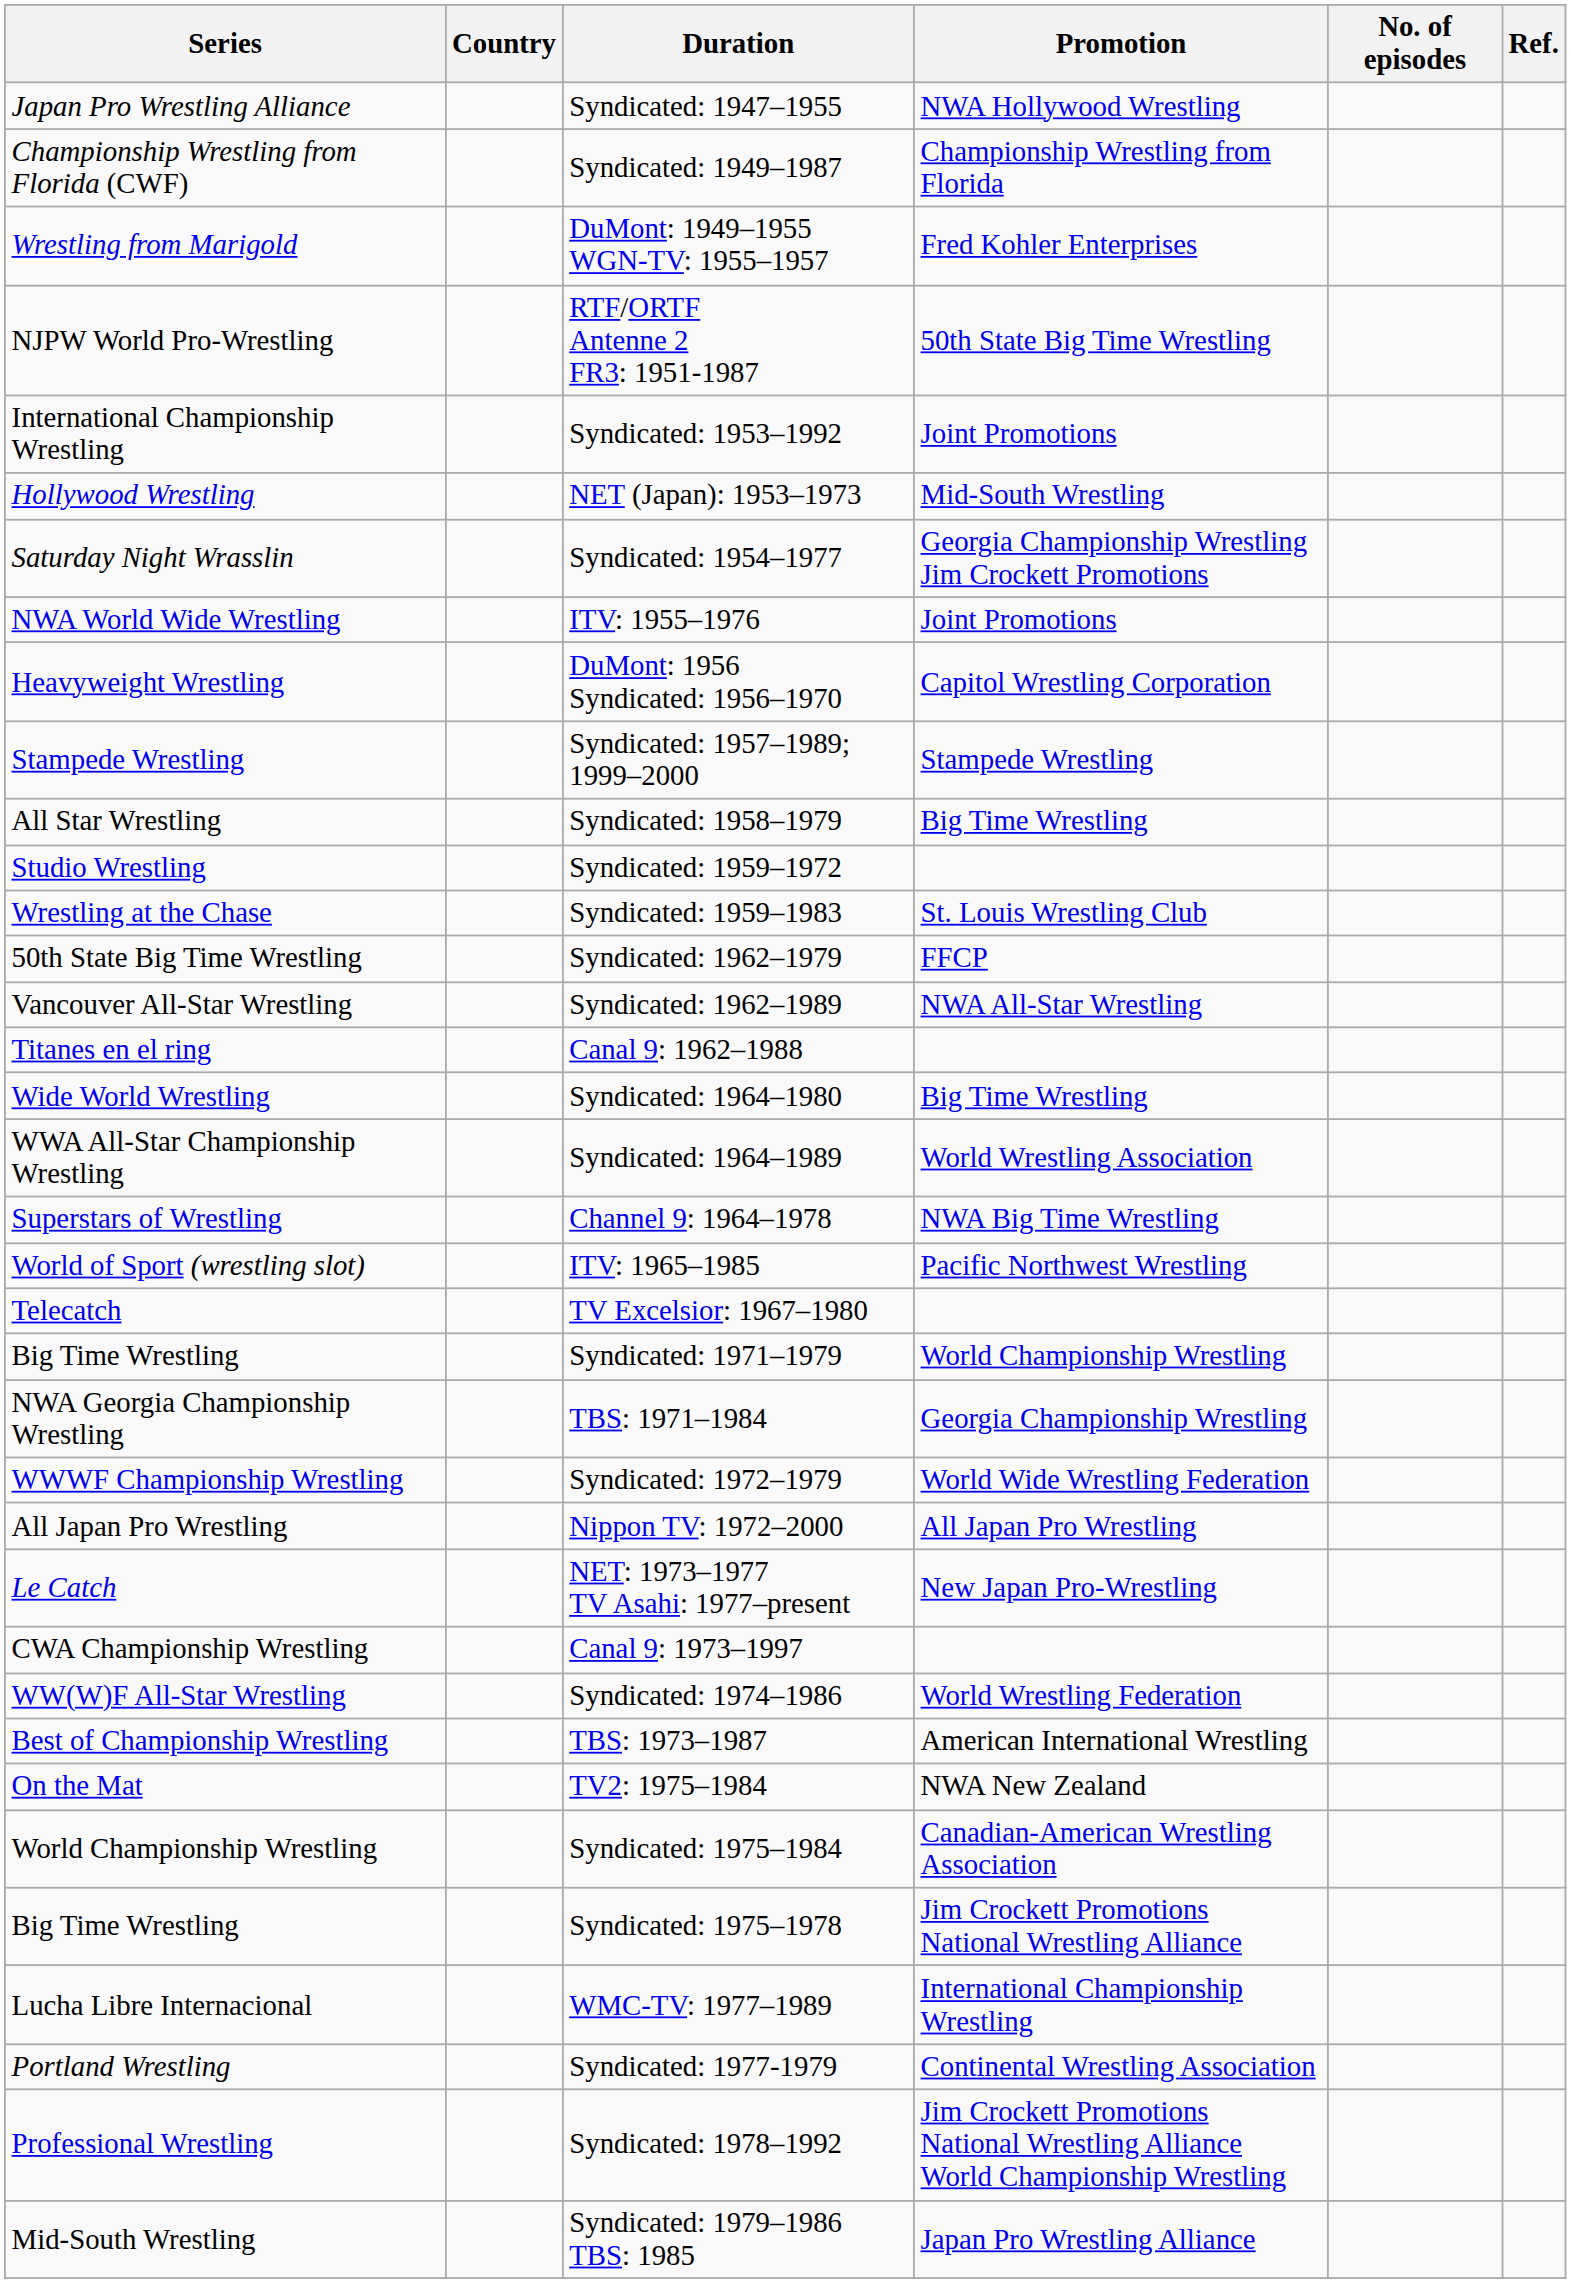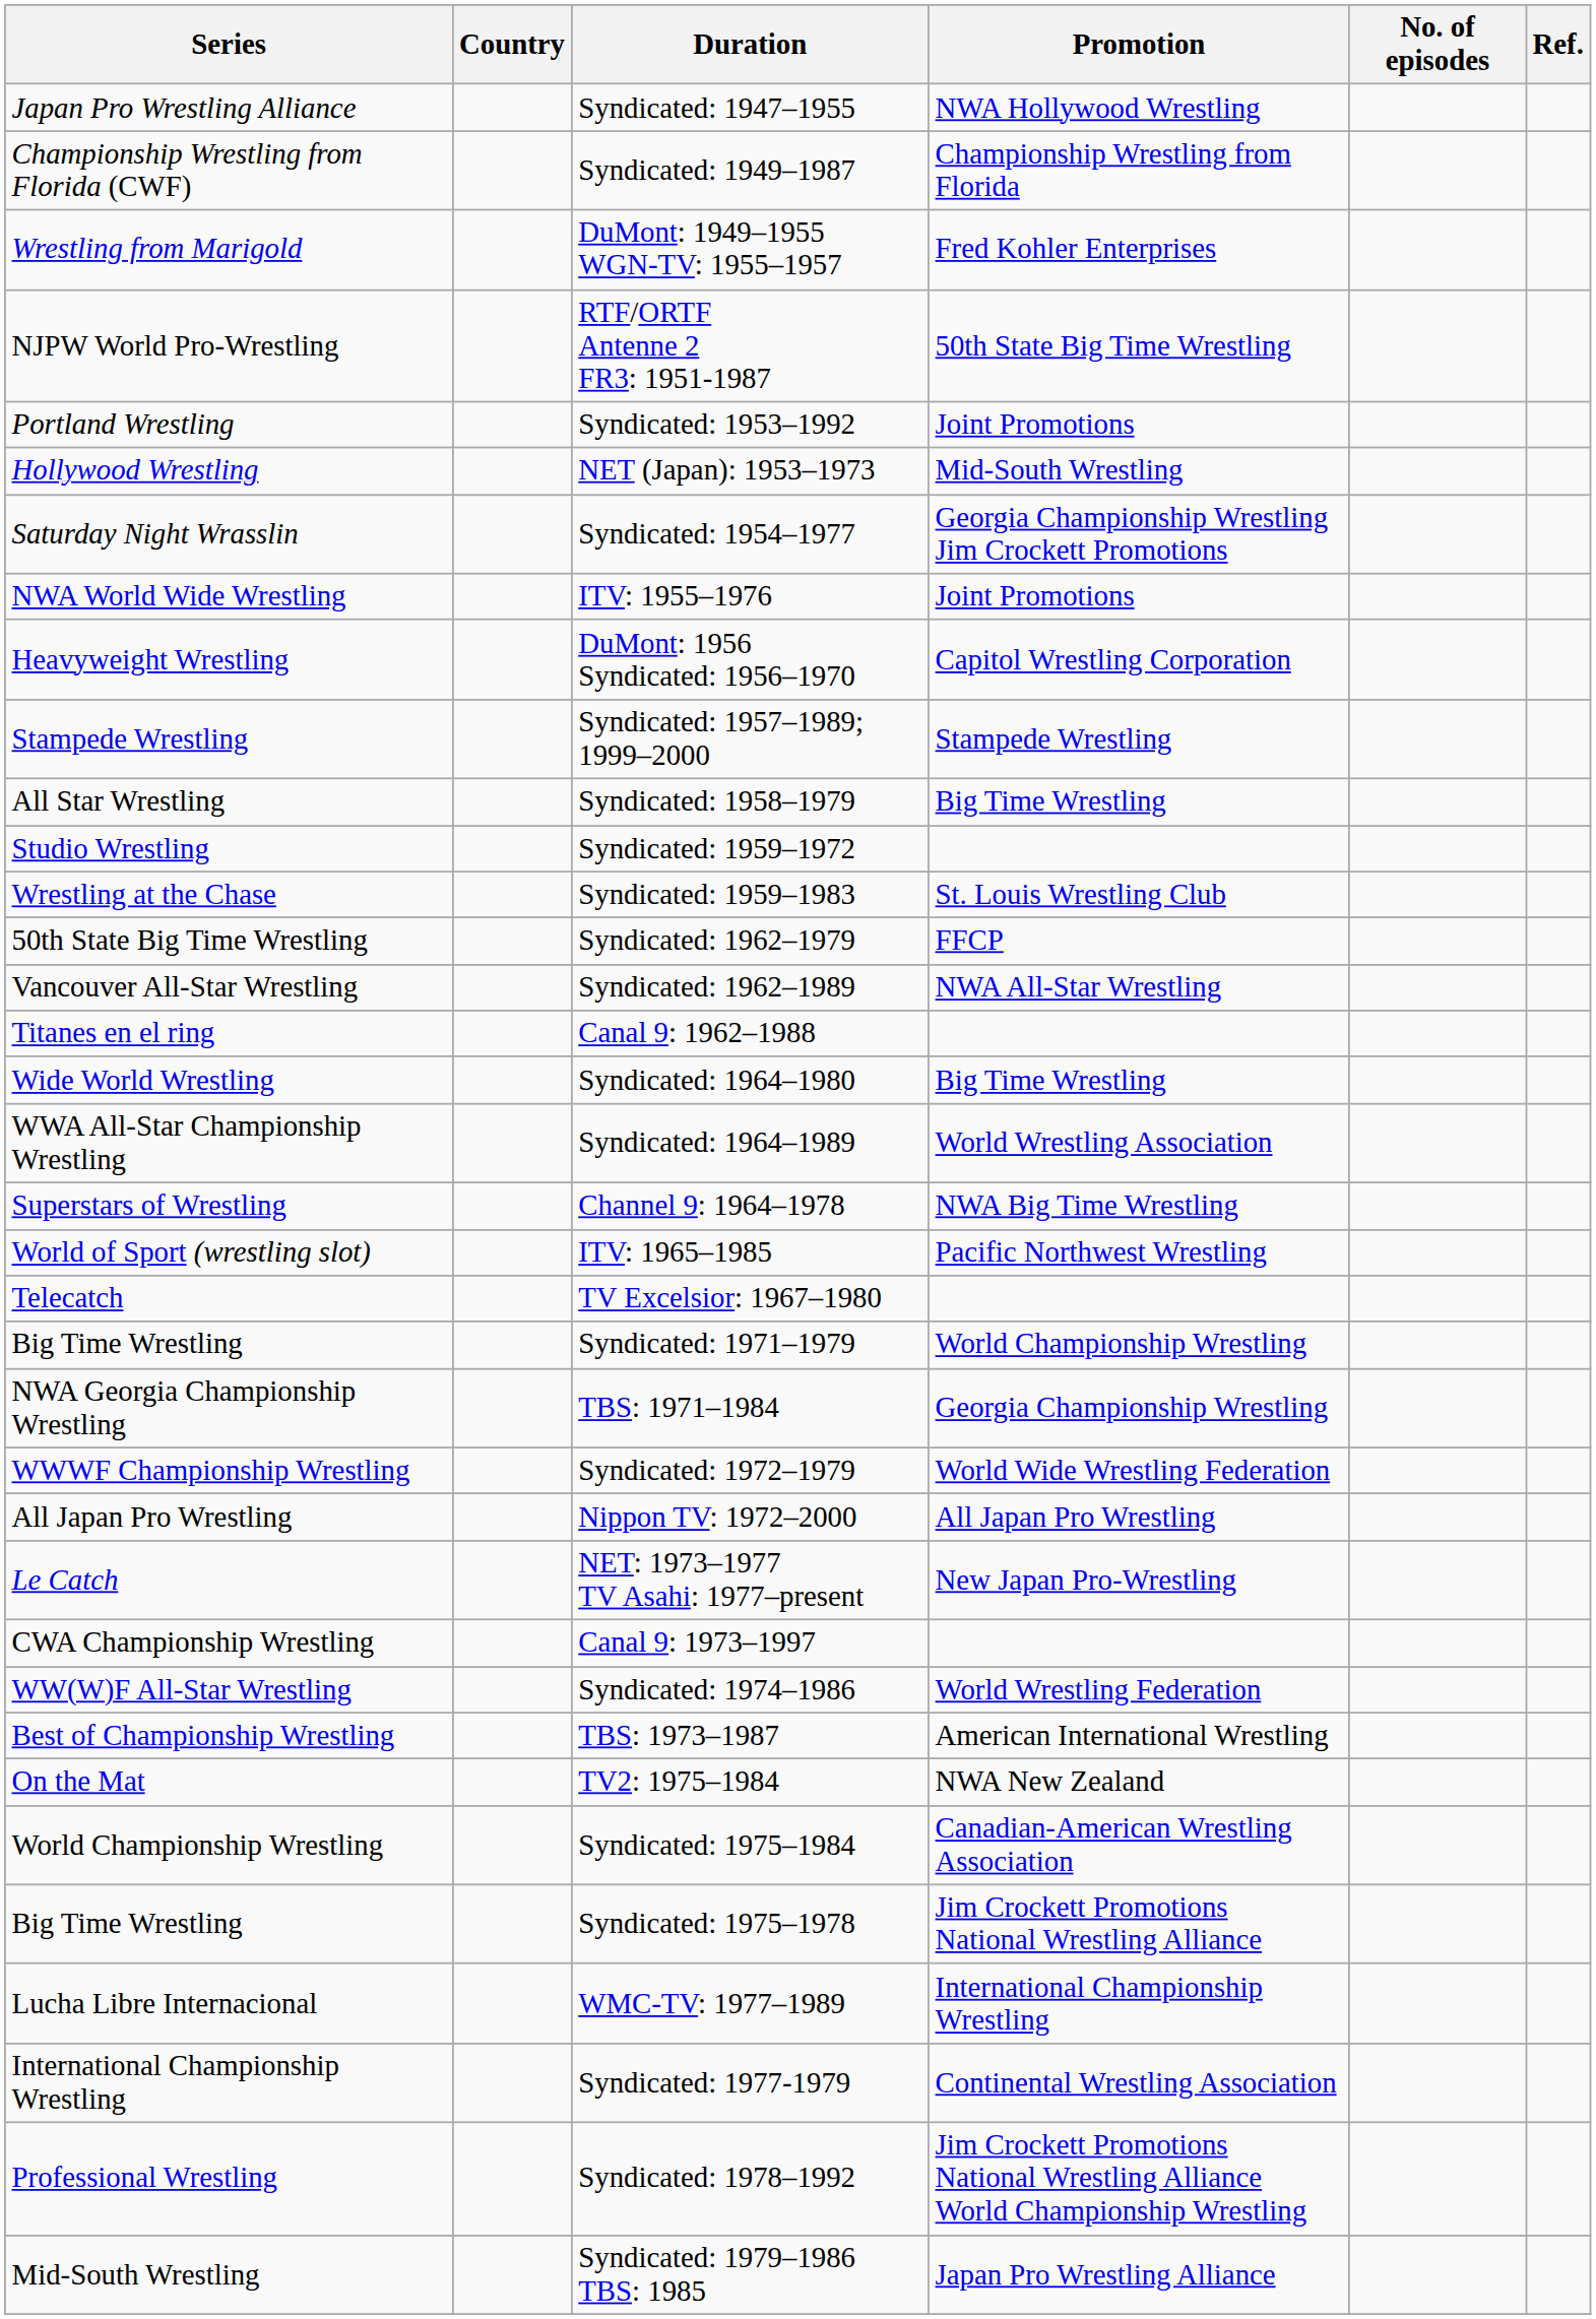Syndicated: 1953–1992 | Series: International Championship Wrestling -> Portland Wrestling
Syndicated: 1977-1979 | Series: Portland Wrestling -> International Championship Wrestling
